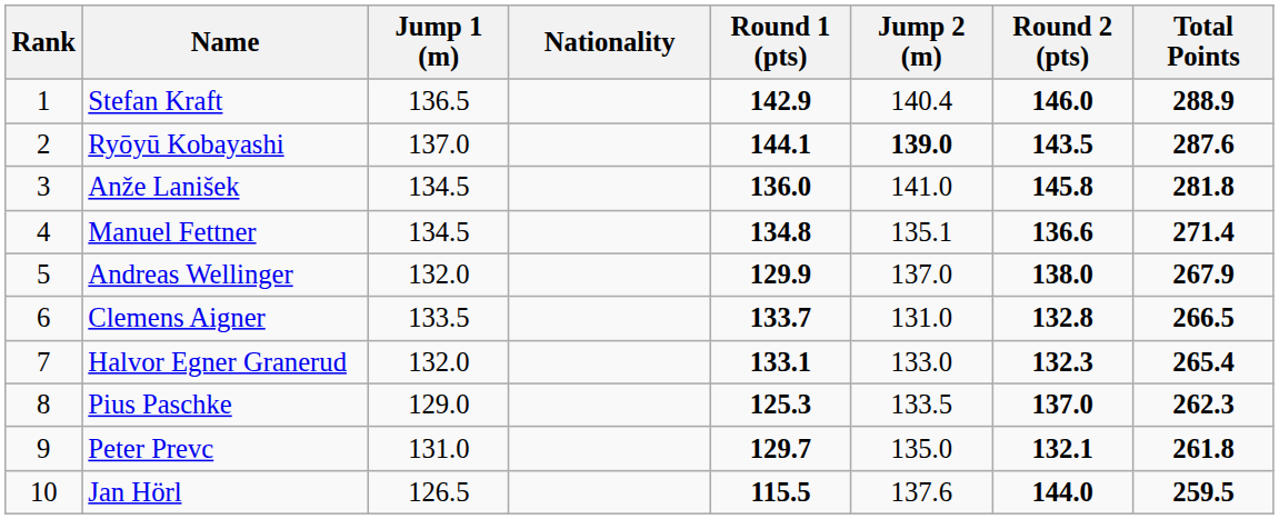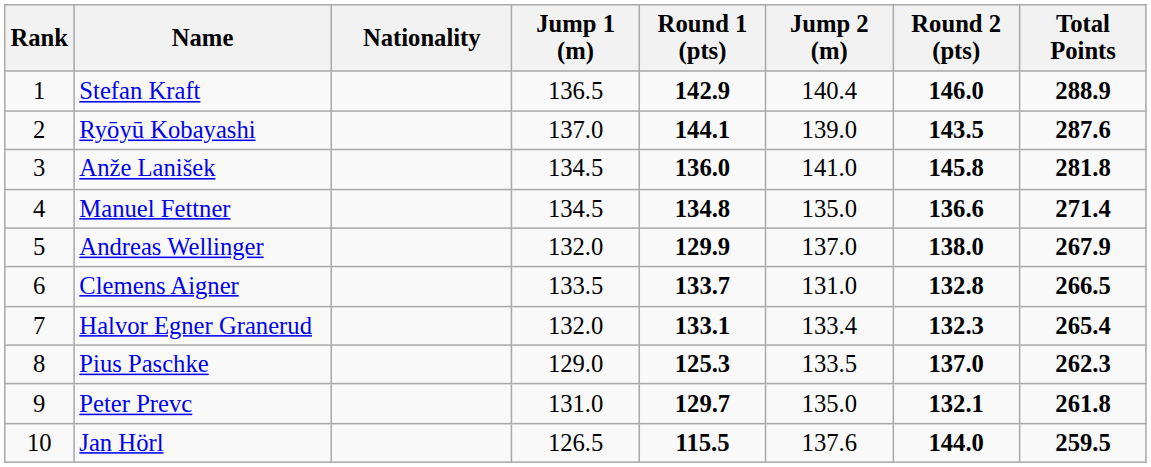columns swapped: Nationality <-> Jump 1 (m)
Ryōyū Kobayashi | Jump 2 (m): bold -> normal
Manuel Fettner | Jump 2 (m): 135.1 -> 135.0
Halvor Egner Granerud | Jump 2 (m): 133.0 -> 133.4
